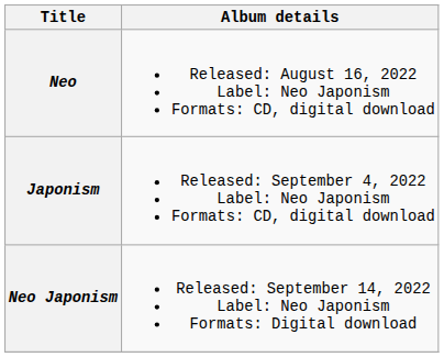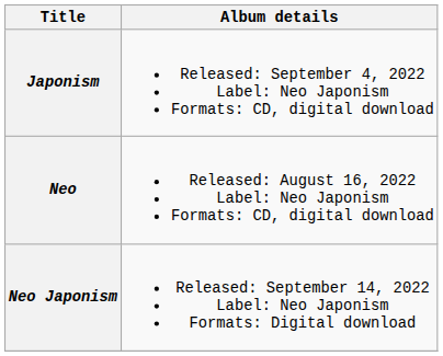rows swapped: Neo <-> Japonism
